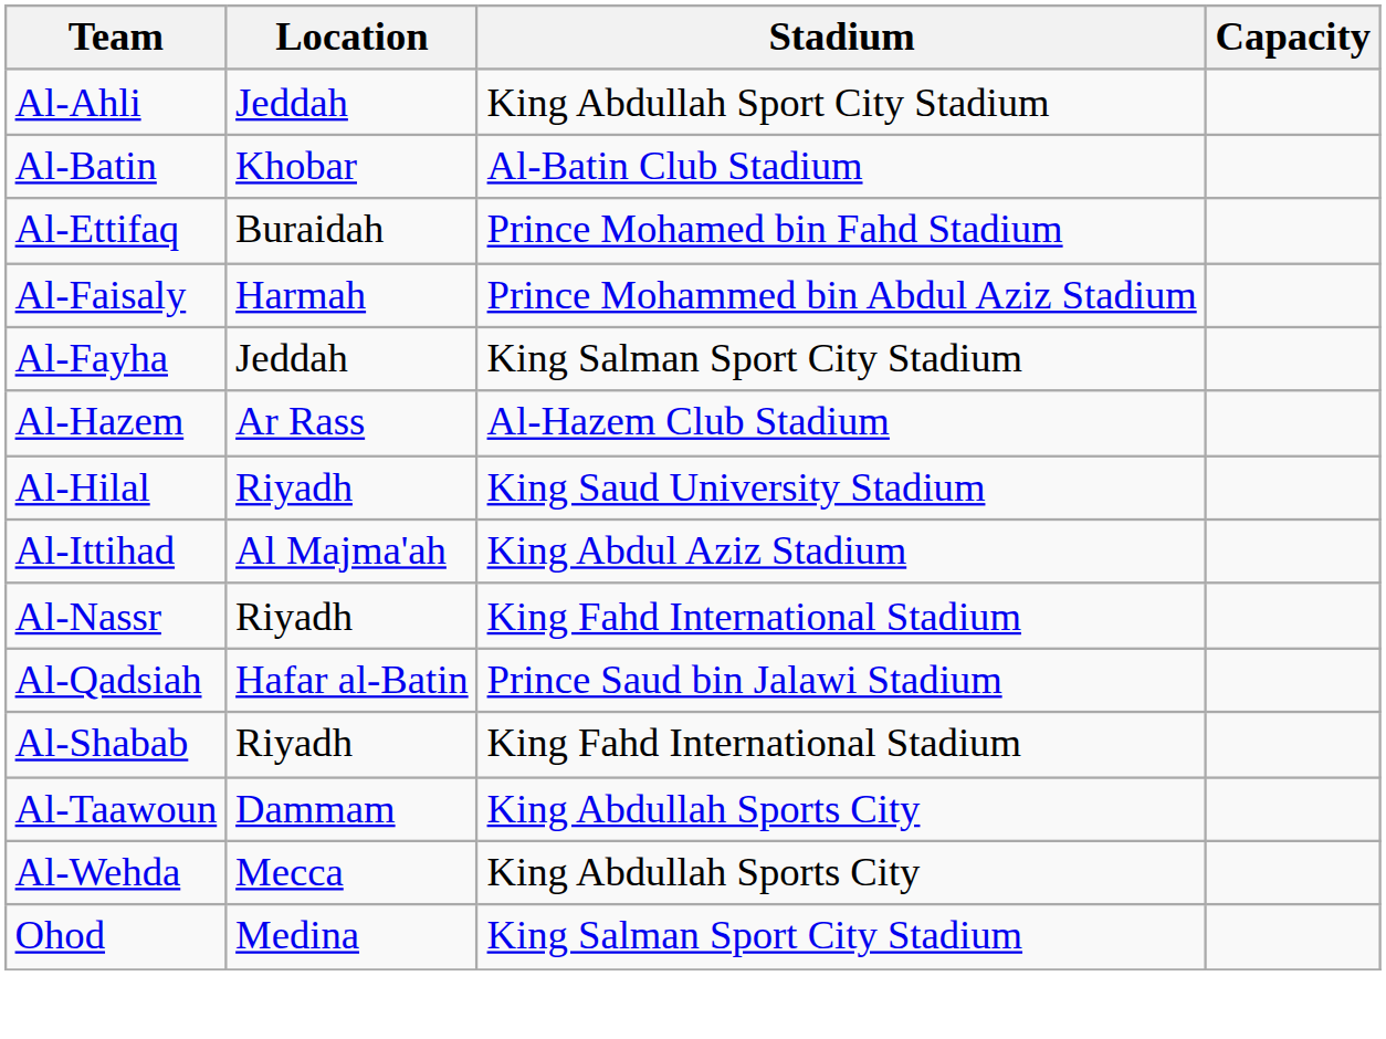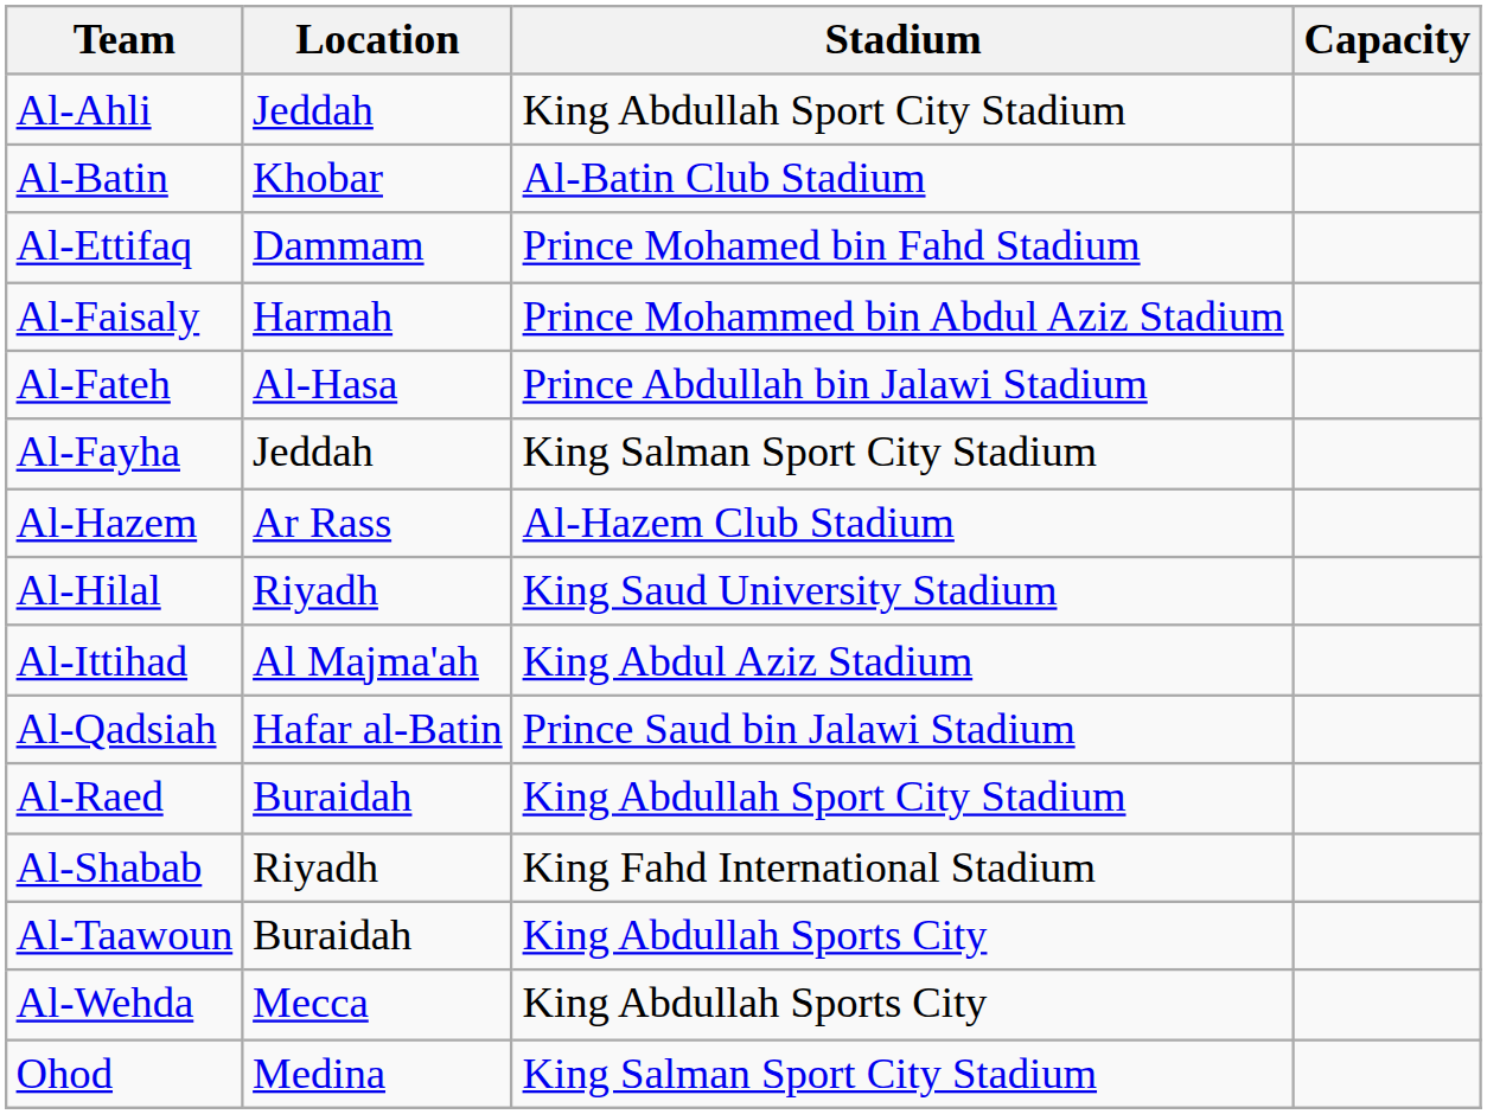Al-Ettifaq | Location: Buraidah -> Dammam
+ row: Al-Fateh | Al-Hasa | Prince Abdullah bin Jalawi Stadium
- row: Al-Nassr | Riyadh | King Fahd International Stadium
+ row: Al-Raed | Buraidah | King Abdullah Sport City Stadium
Al-Taawoun | Location: Dammam -> Buraidah
